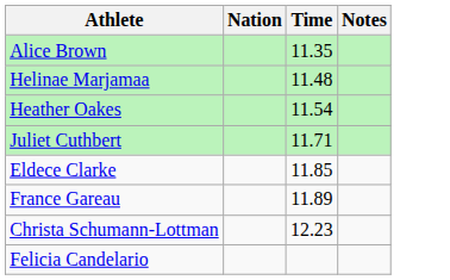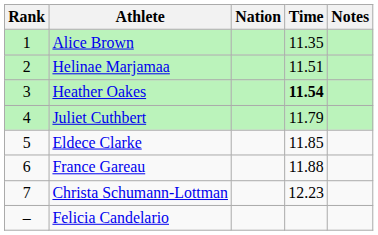+ column: Rank | 1 | 2 | 3 | 4 | 5 | 6 | 7 | –
Helinae Marjamaa | Time: 11.48 -> 11.51
Heather Oakes | Time: normal -> bold
Juliet Cuthbert | Time: 11.71 -> 11.79
France Gareau | Time: 11.89 -> 11.88
